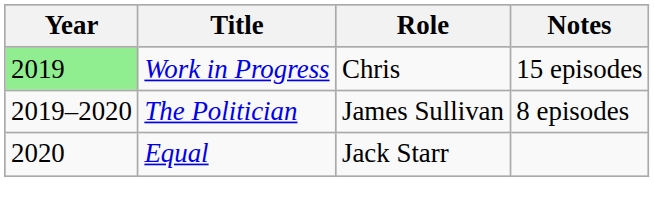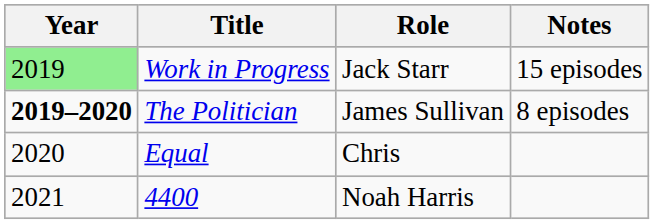Work in Progress | Role: Chris -> Jack Starr
The Politician | Year: normal -> bold
Equal | Role: Jack Starr -> Chris
+ row: 2021 | 4400 | Noah Harris
